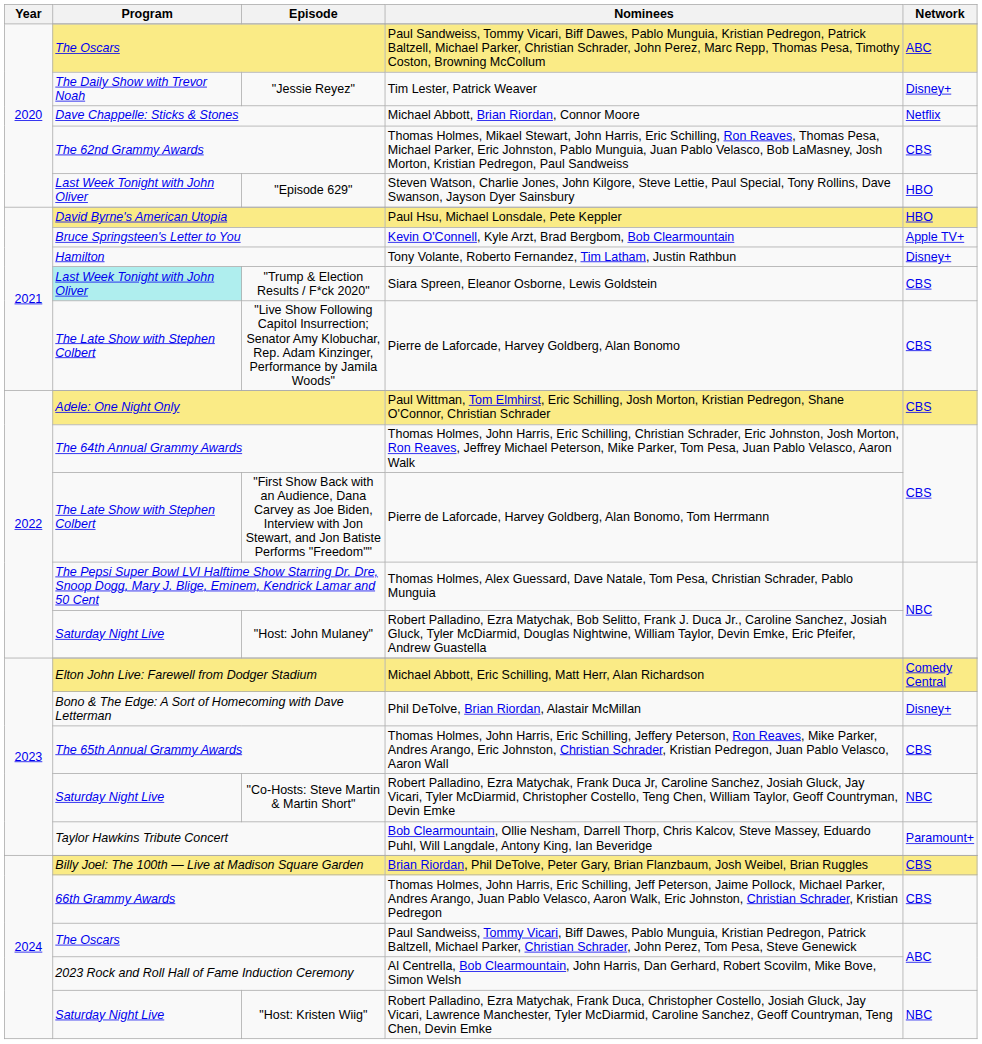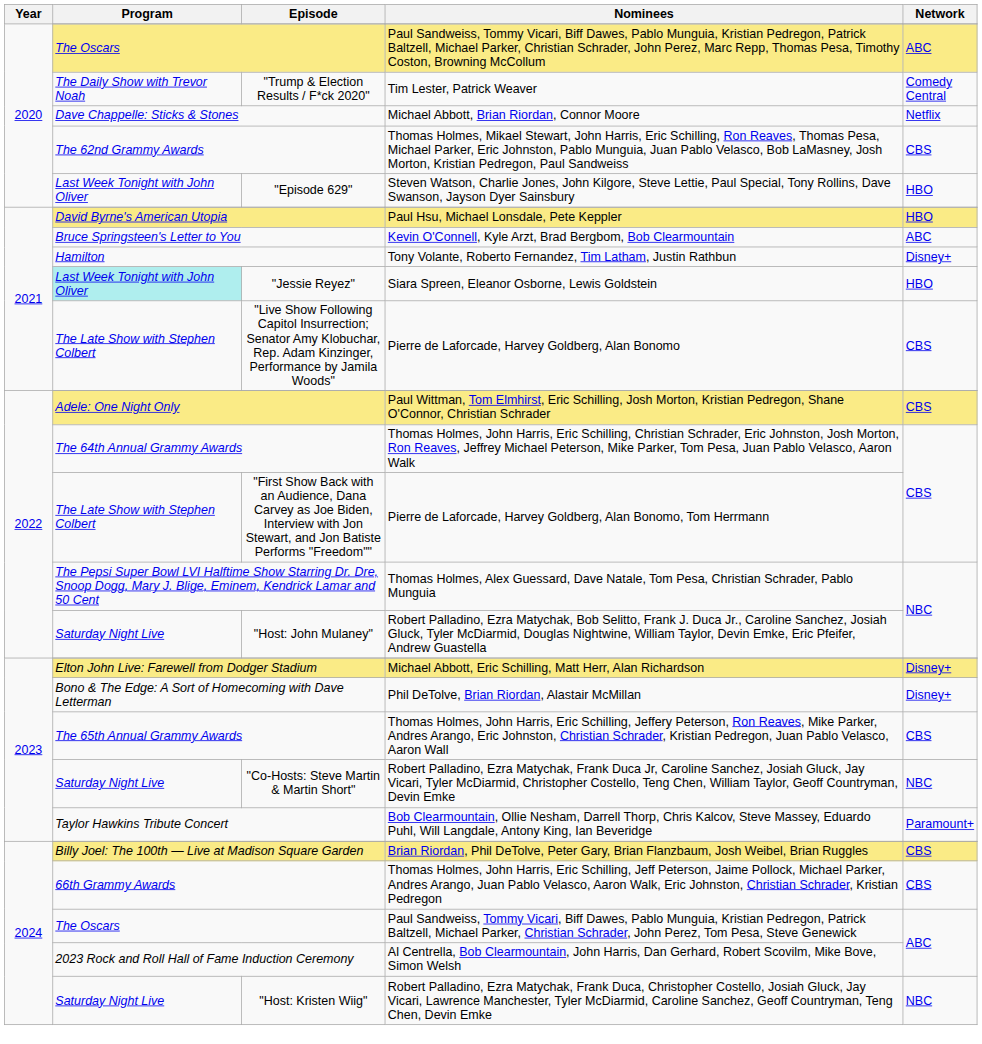Tim Lester, Patrick Weaver | Episode: "Jessie Reyez" -> "Trump & Election Results / F*ck 2020"
Tim Lester, Patrick Weaver | Network: Disney+ -> Comedy Central
Kevin O'Connell, Kyle Arzt, Brad Bergbom, Bob Clearmountain | Network: Apple TV+ -> ABC
Siara Spreen, Eleanor Osborne, Lewis Goldstein | Episode: "Trump & Election Results / F*ck 2020" -> "Jessie Reyez"
Siara Spreen, Eleanor Osborne, Lewis Goldstein | Network: CBS -> HBO
Michael Abbott, Eric Schilling, Matt Herr, Alan Richardson | Network: Comedy Central -> Disney+
